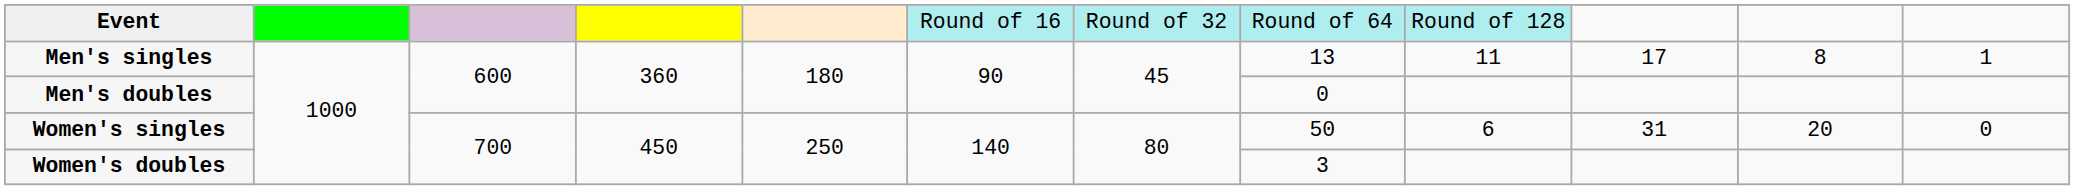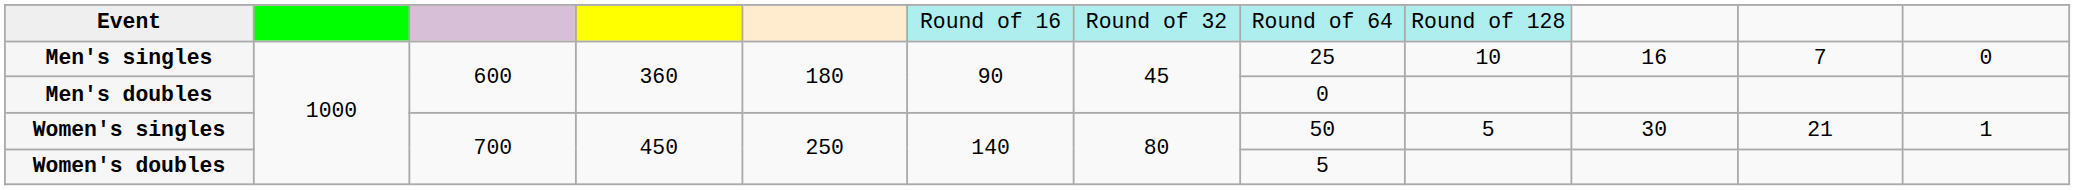Men's singles | column 8: 13 -> 25
Men's singles | column 9: 11 -> 10
Men's singles | column 10: 17 -> 16
Men's singles | column 11: 8 -> 7
Men's singles | column 12: 1 -> 0
Women's singles | column 9: 6 -> 5
Women's singles | column 10: 31 -> 30
Women's singles | column 11: 20 -> 21
Women's singles | column 12: 0 -> 1
Women's doubles | column 8: 3 -> 5
